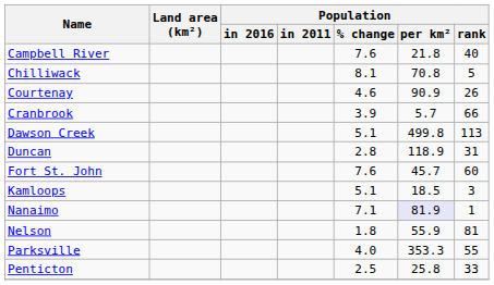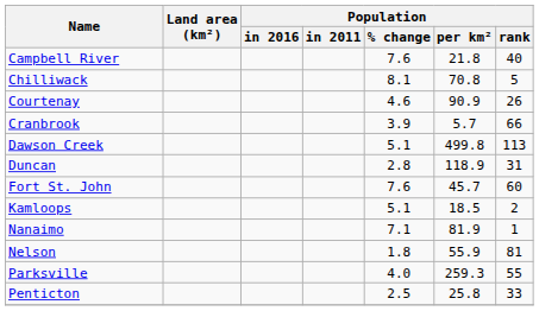Kamloops | Population / rank: 3 -> 2
Nanaimo | Population / per km²: lavender background -> no background
Parksville | Population / per km²: 353.3 -> 259.3
